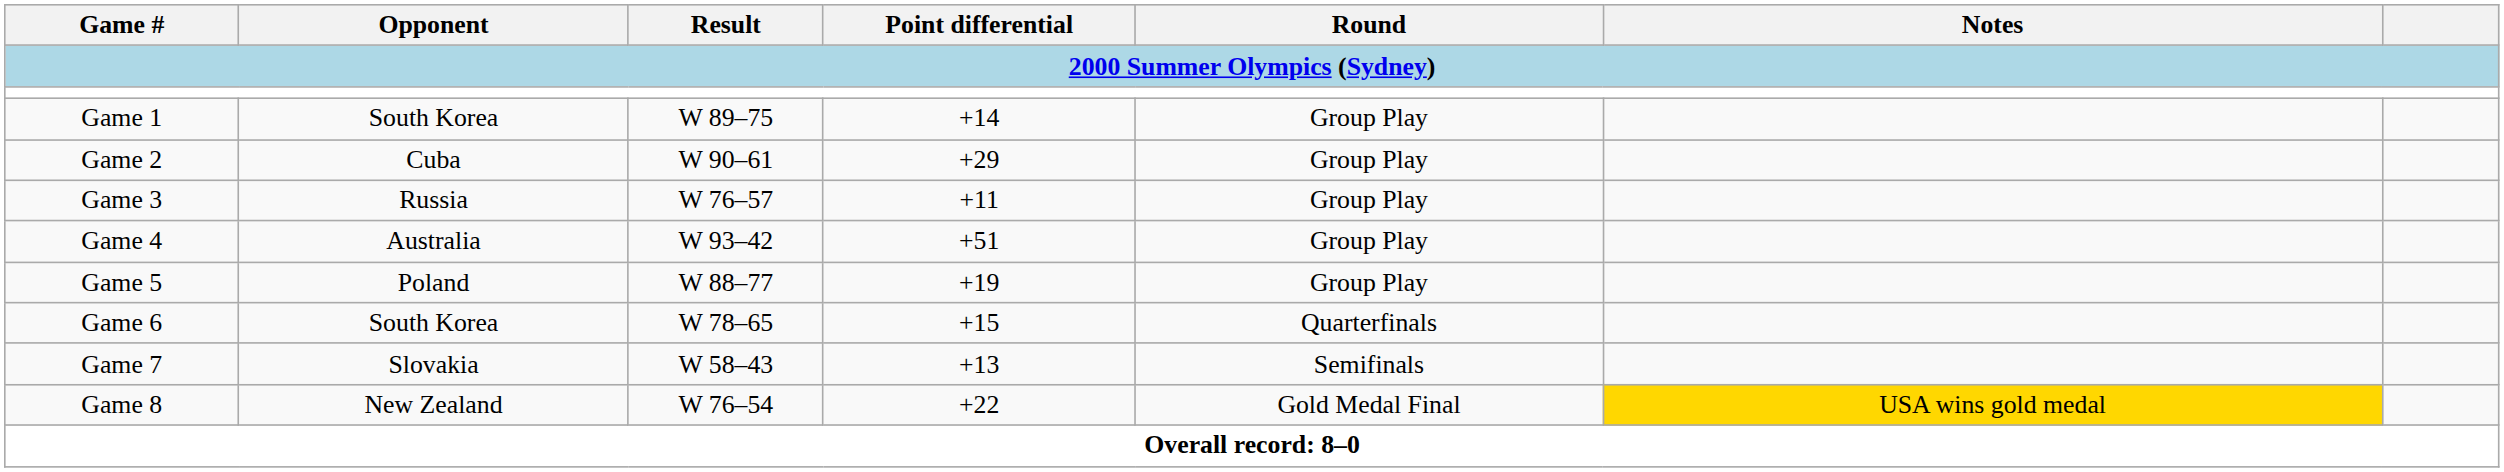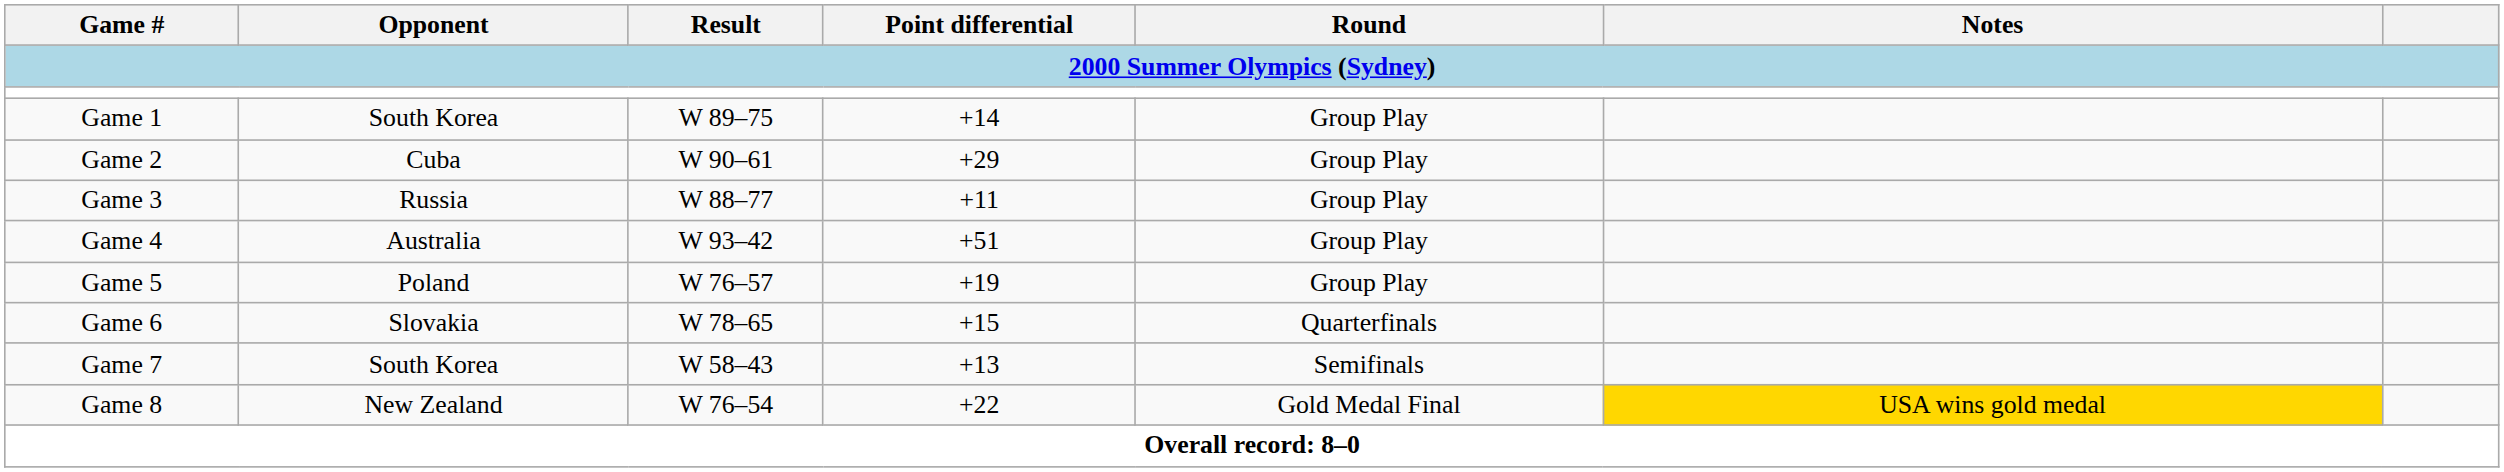Game 3 | Result: W 76–57 -> W 88–77
Game 5 | Result: W 88–77 -> W 76–57
Game 6 | Opponent: South Korea -> Slovakia
Game 7 | Opponent: Slovakia -> South Korea
